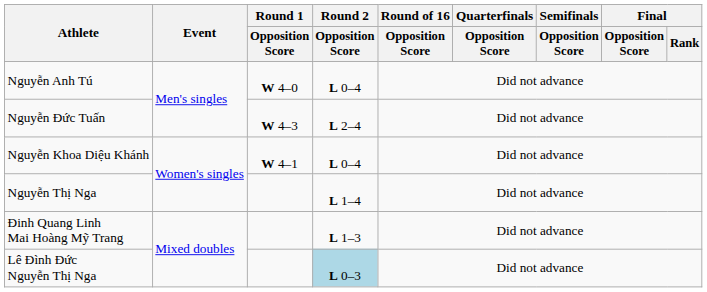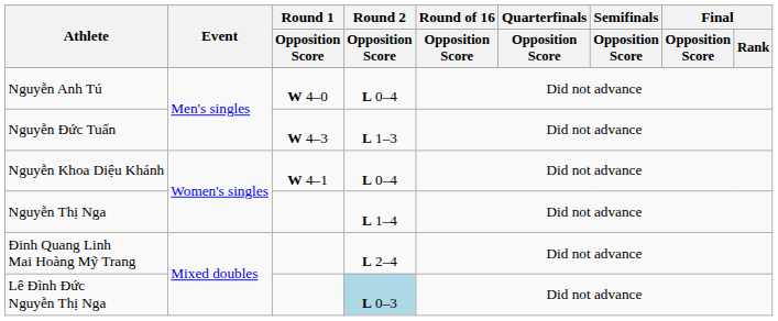Nguyễn Đức Tuấn | Round 2 / Opposition Score: L 2–4 -> L 1–3
Đinh Quang Linh Mai Hoàng Mỹ Trang | Round 2 / Opposition Score: L 1–3 -> L 2–4
